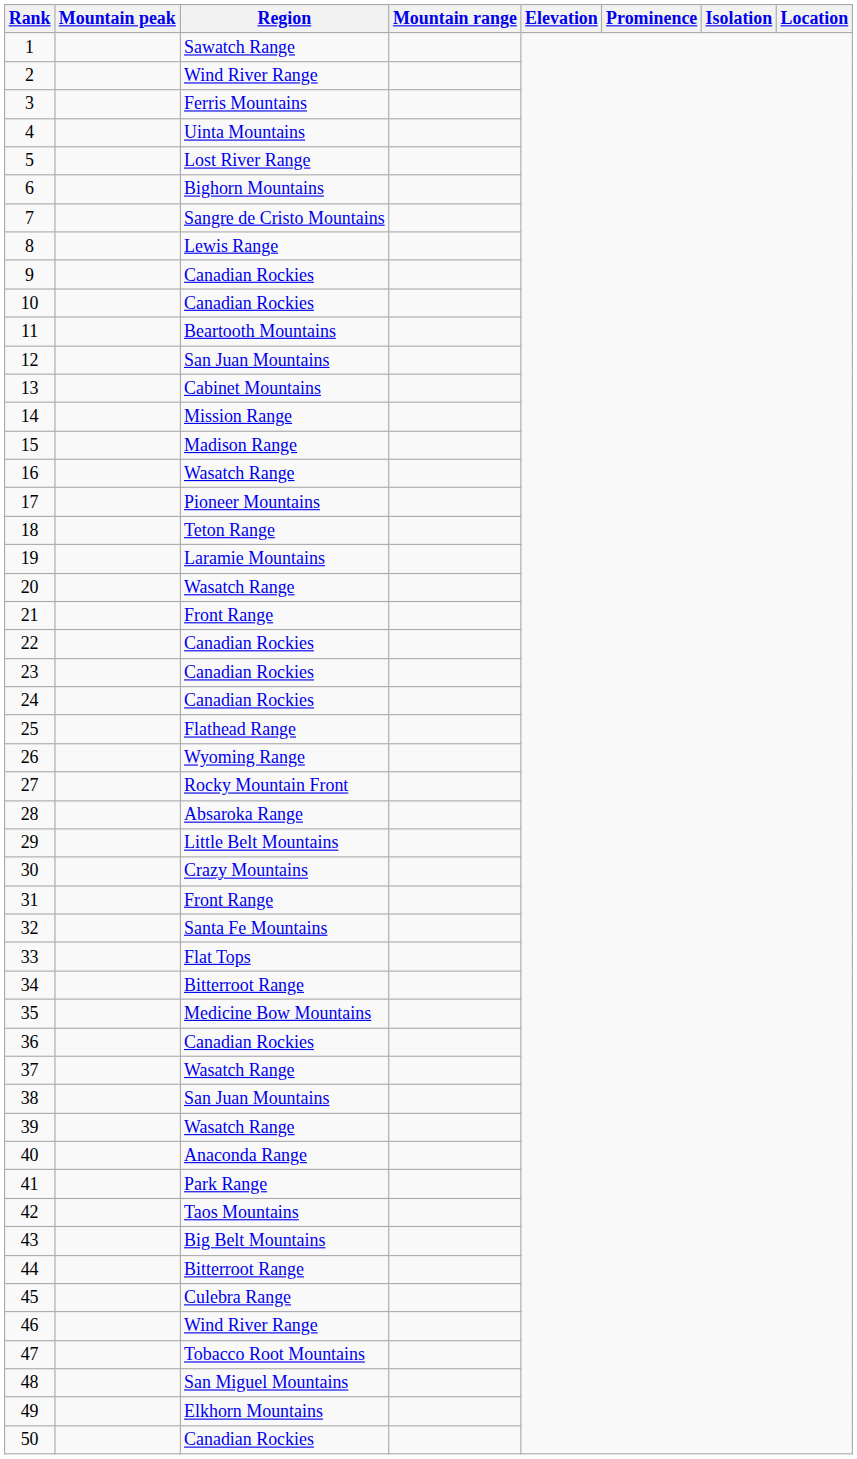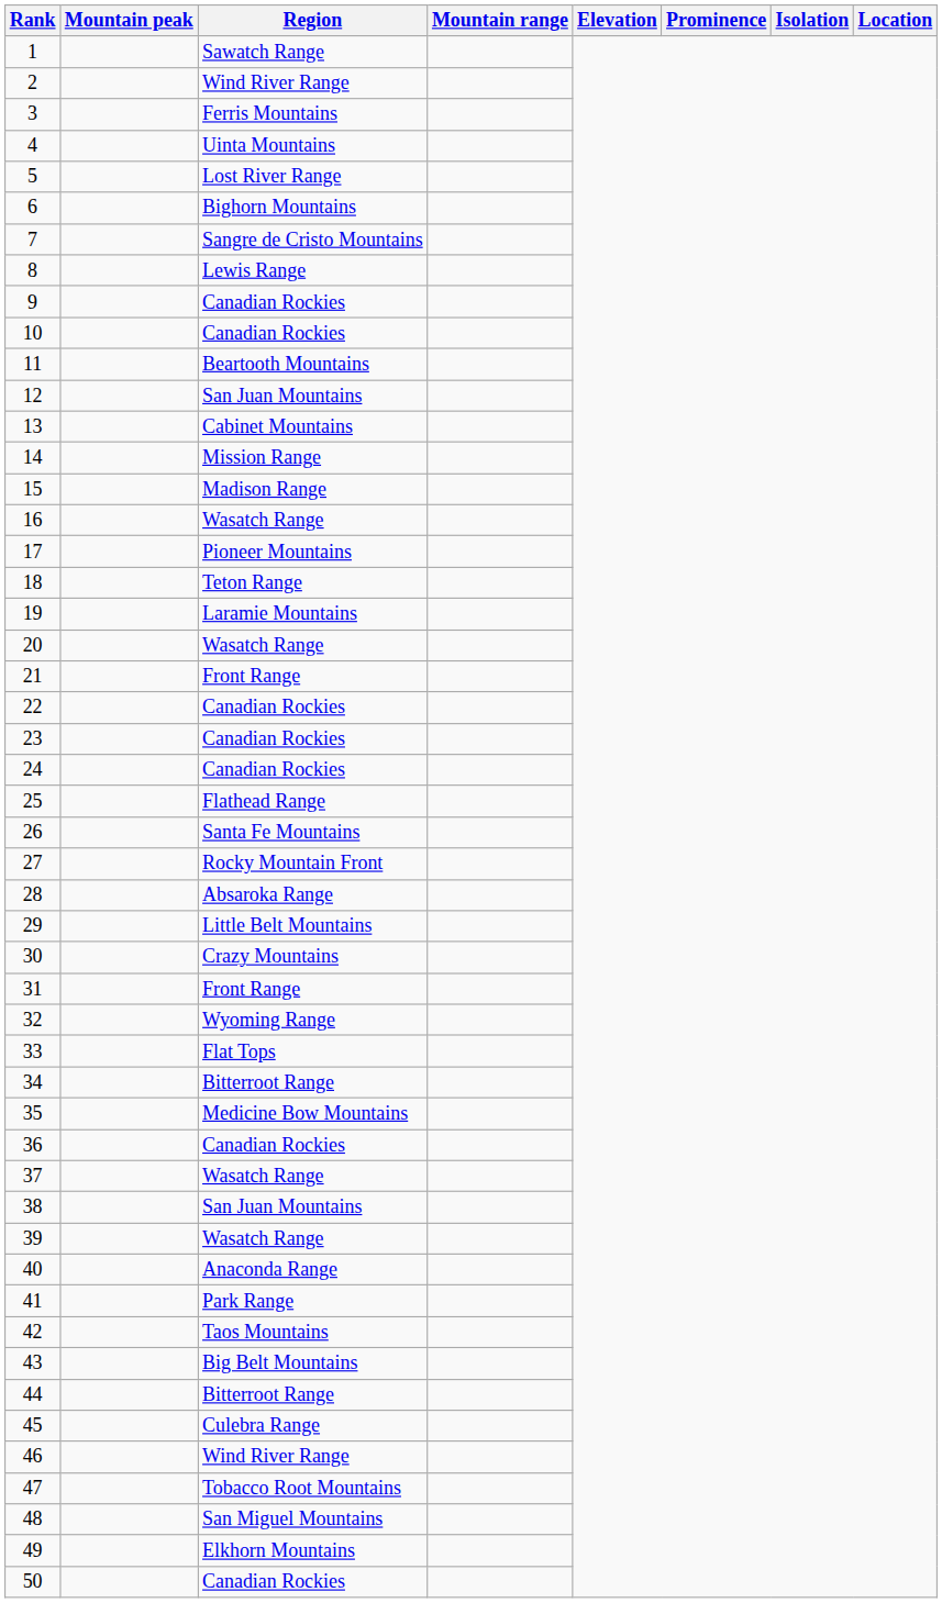26 | Region: Wyoming Range -> Santa Fe Mountains
32 | Region: Santa Fe Mountains -> Wyoming Range
